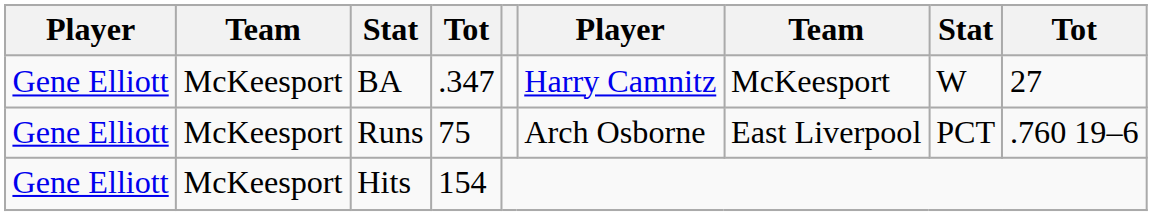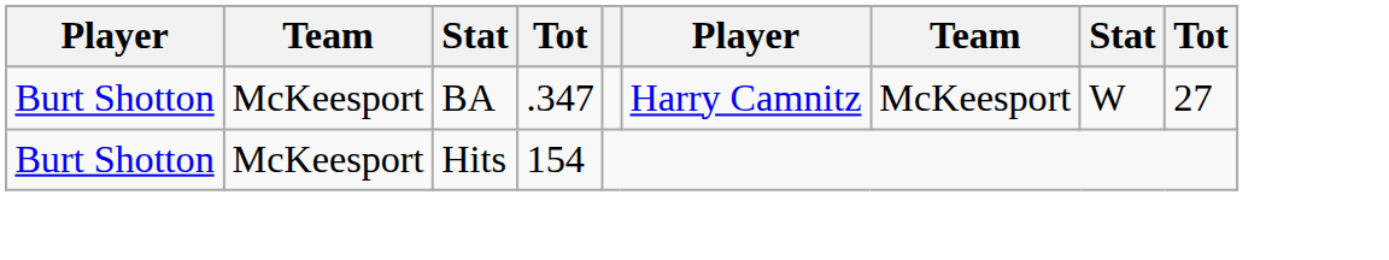BA | column 1: Gene Elliott -> Burt Shotton
- row: Gene Elliott | McKeesport | Runs | 75 | Arch Osborne | East Liverpool | PCT | .760 19–6
Hits | column 1: Gene Elliott -> Burt Shotton
